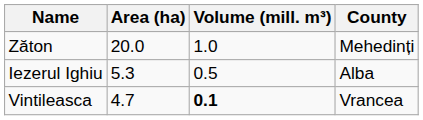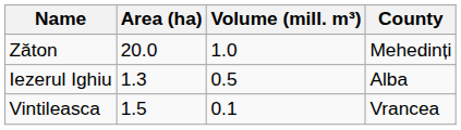Iezerul Ighiu | Area (ha): 5.3 -> 1.3
Vintileasca | Area (ha): 4.7 -> 1.5
Vintileasca | Volume (mill. m³): bold -> normal
